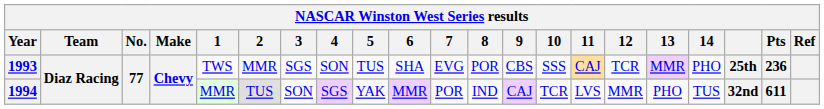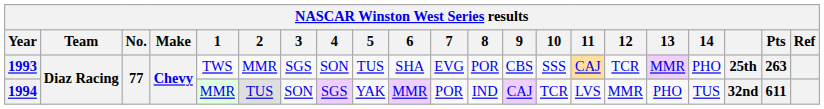1993 | Pts: 236 -> 263
